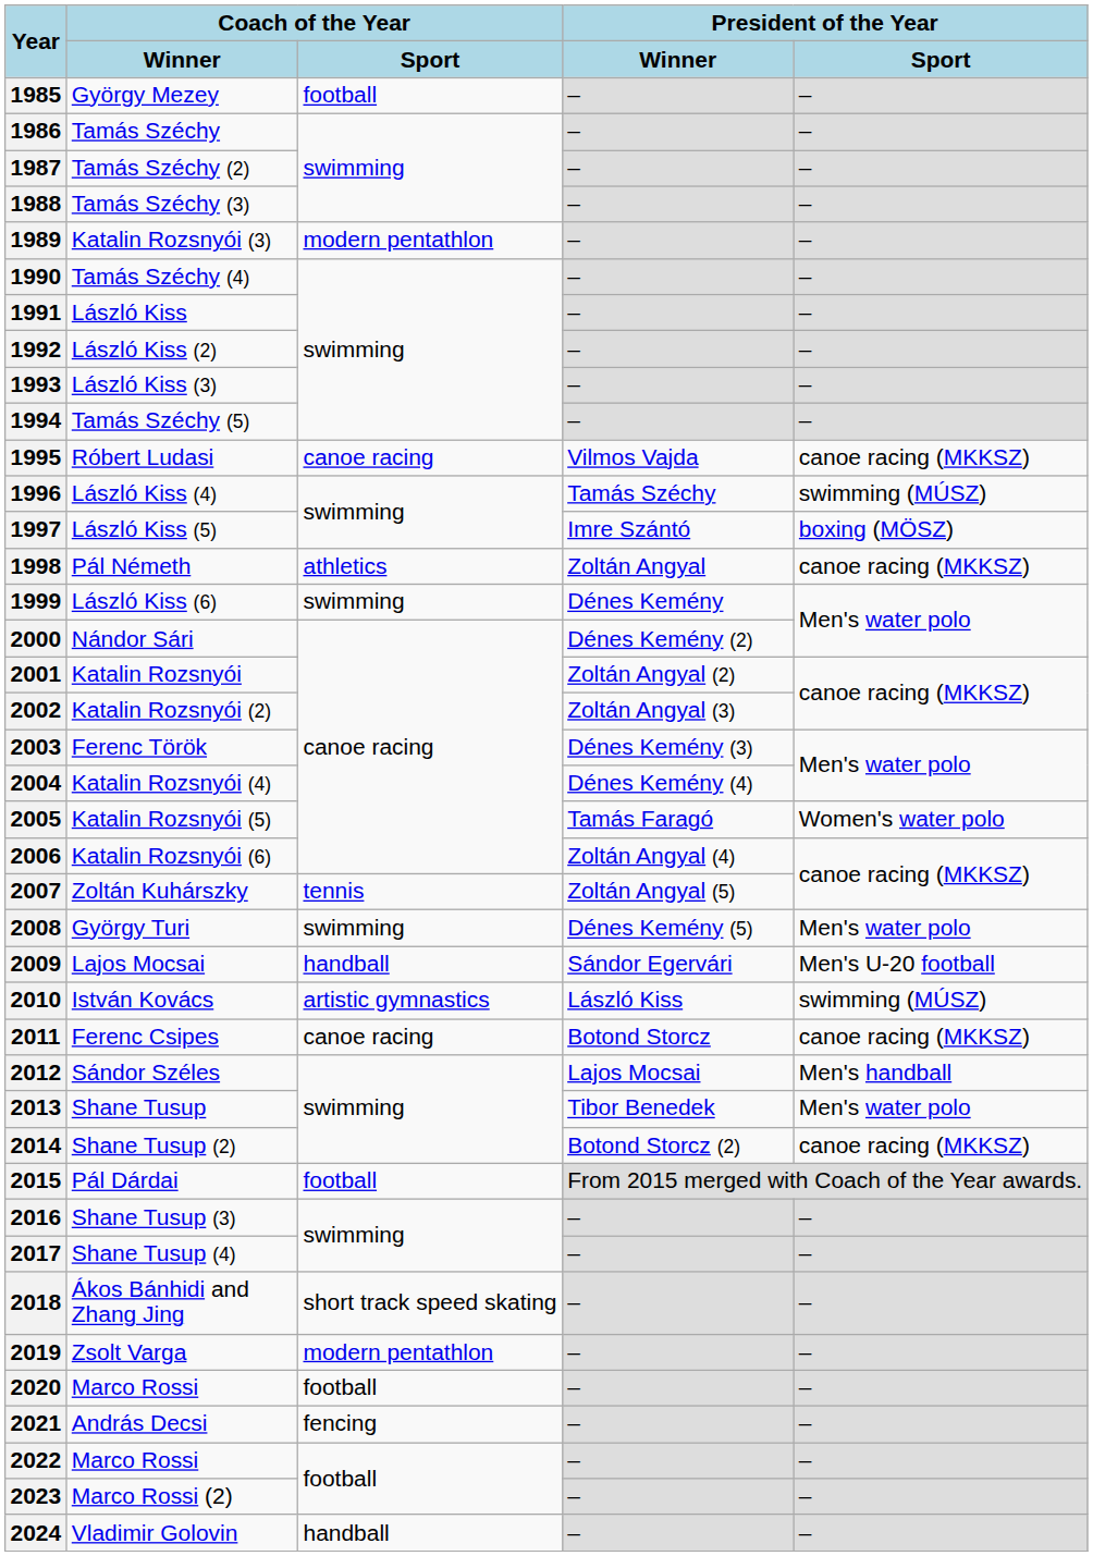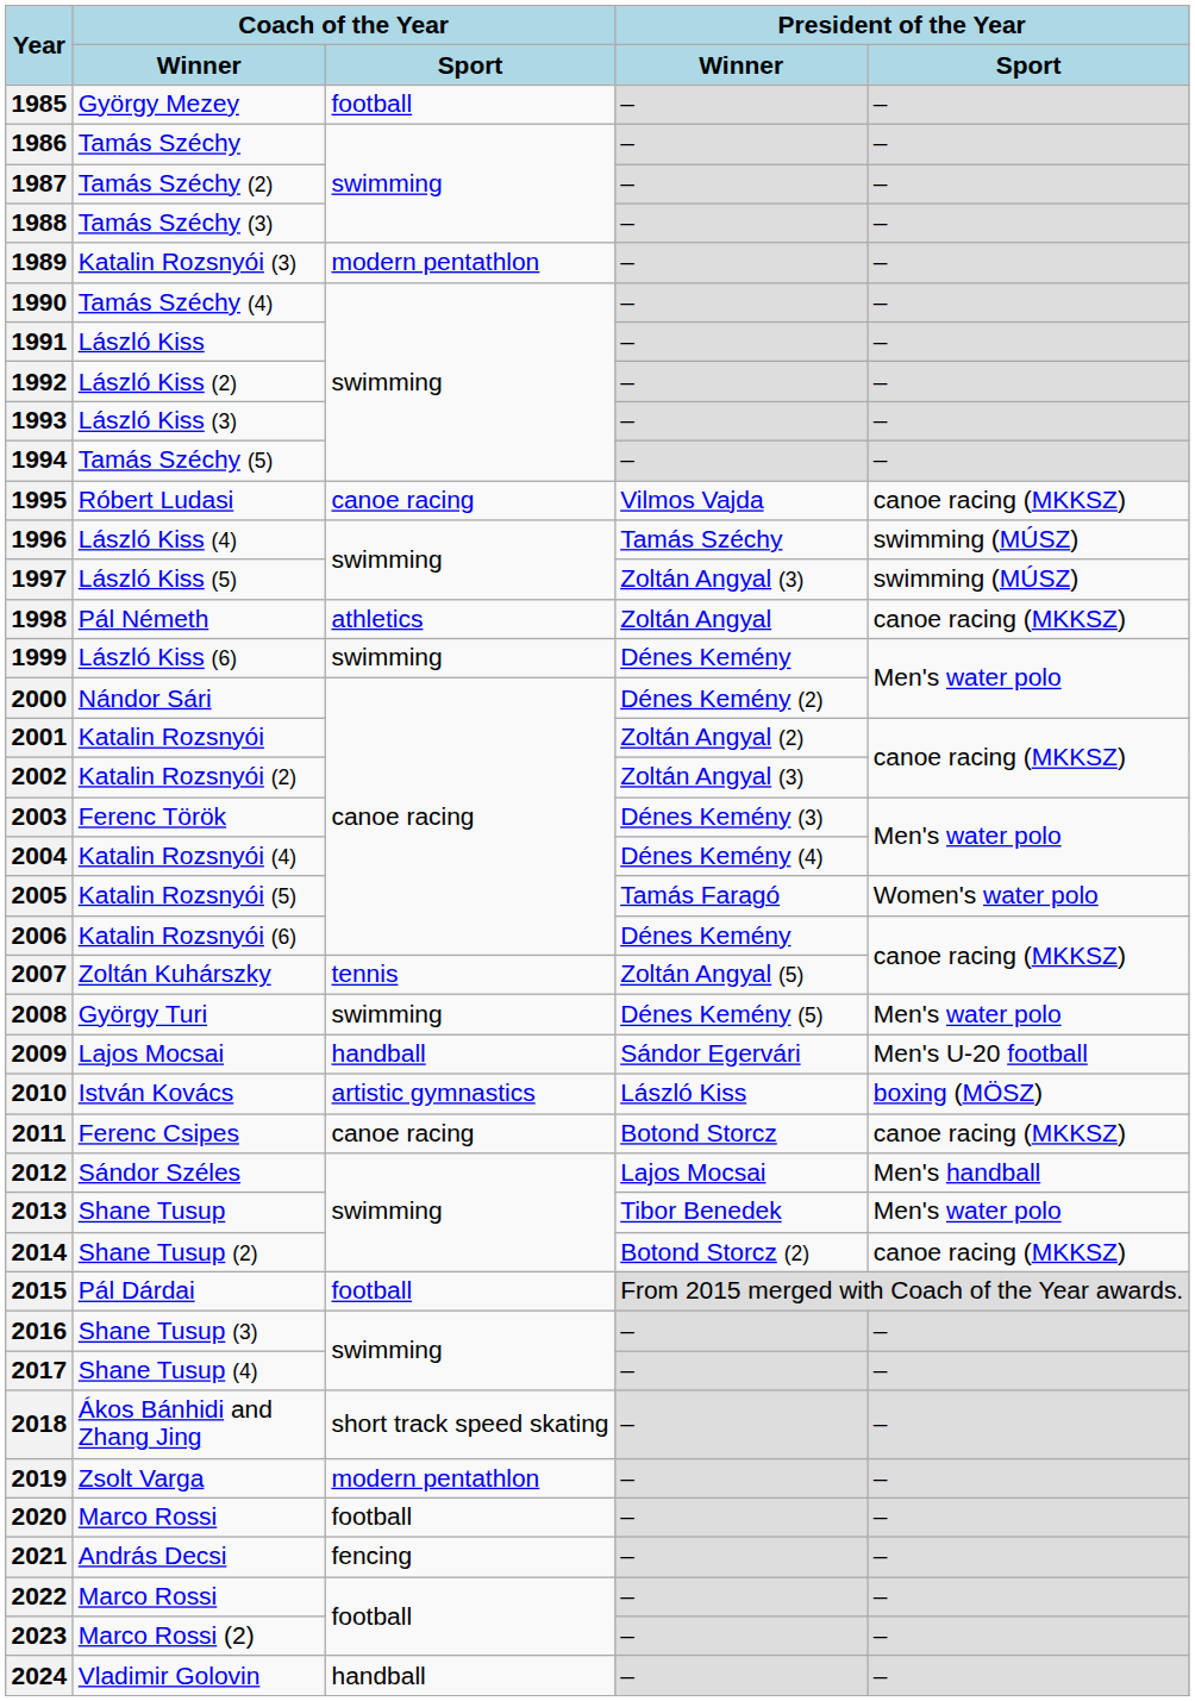1997 | President of the Year / Winner: Imre Szántó -> Zoltán Angyal (3)
1997 | President of the Year / Sport: boxing (MÖSZ) -> swimming (MÚSZ)
2006 | President of the Year / Winner: Zoltán Angyal (4) -> Dénes Kemény
2010 | President of the Year / Sport: swimming (MÚSZ) -> boxing (MÖSZ)
